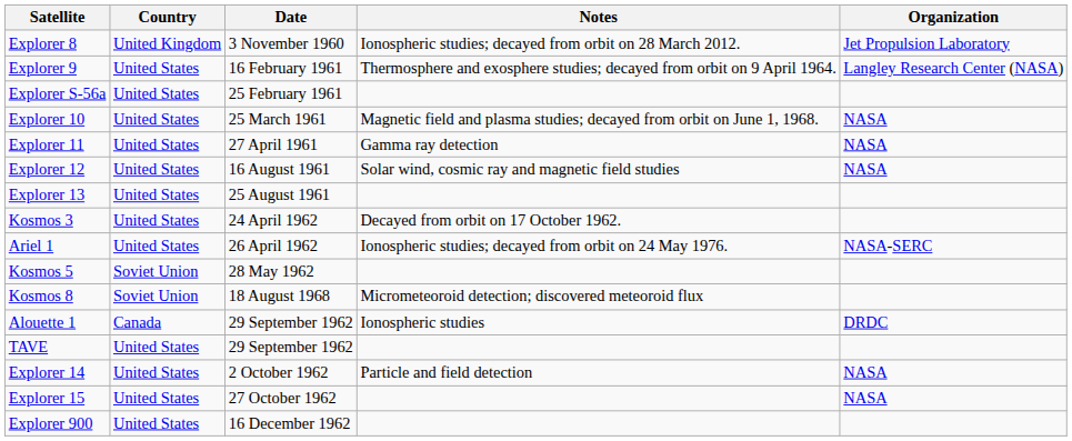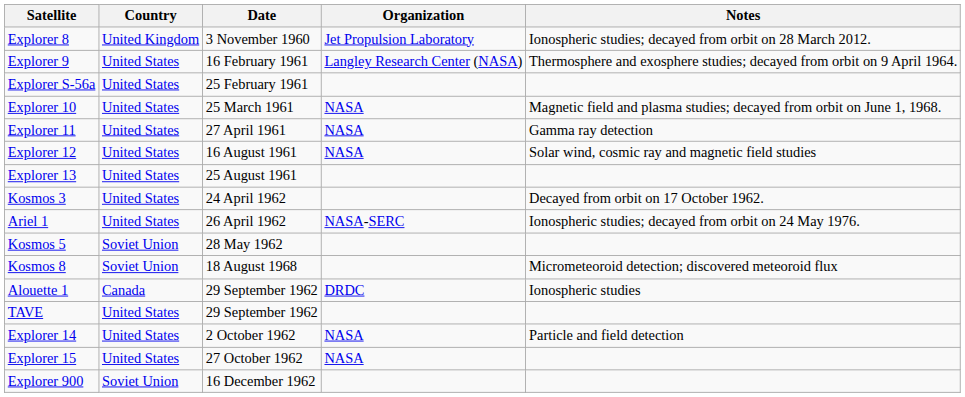columns swapped: Organization <-> Notes
Explorer 900 | Country: United States -> Soviet Union
